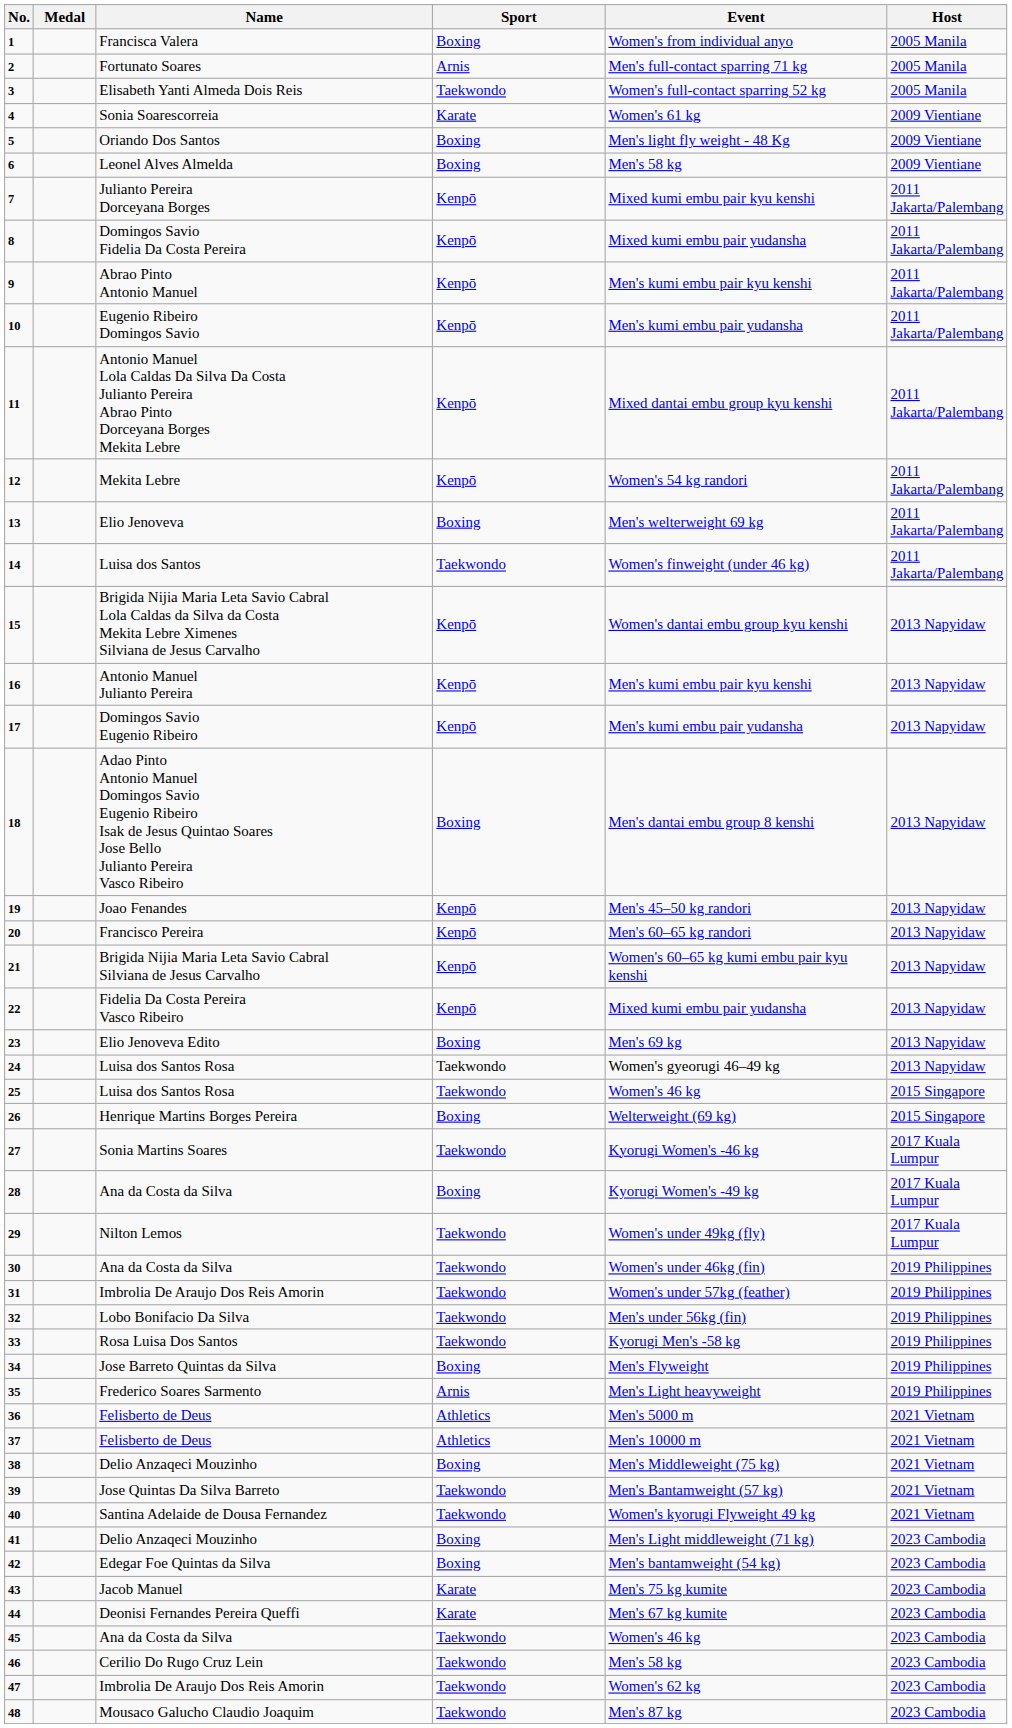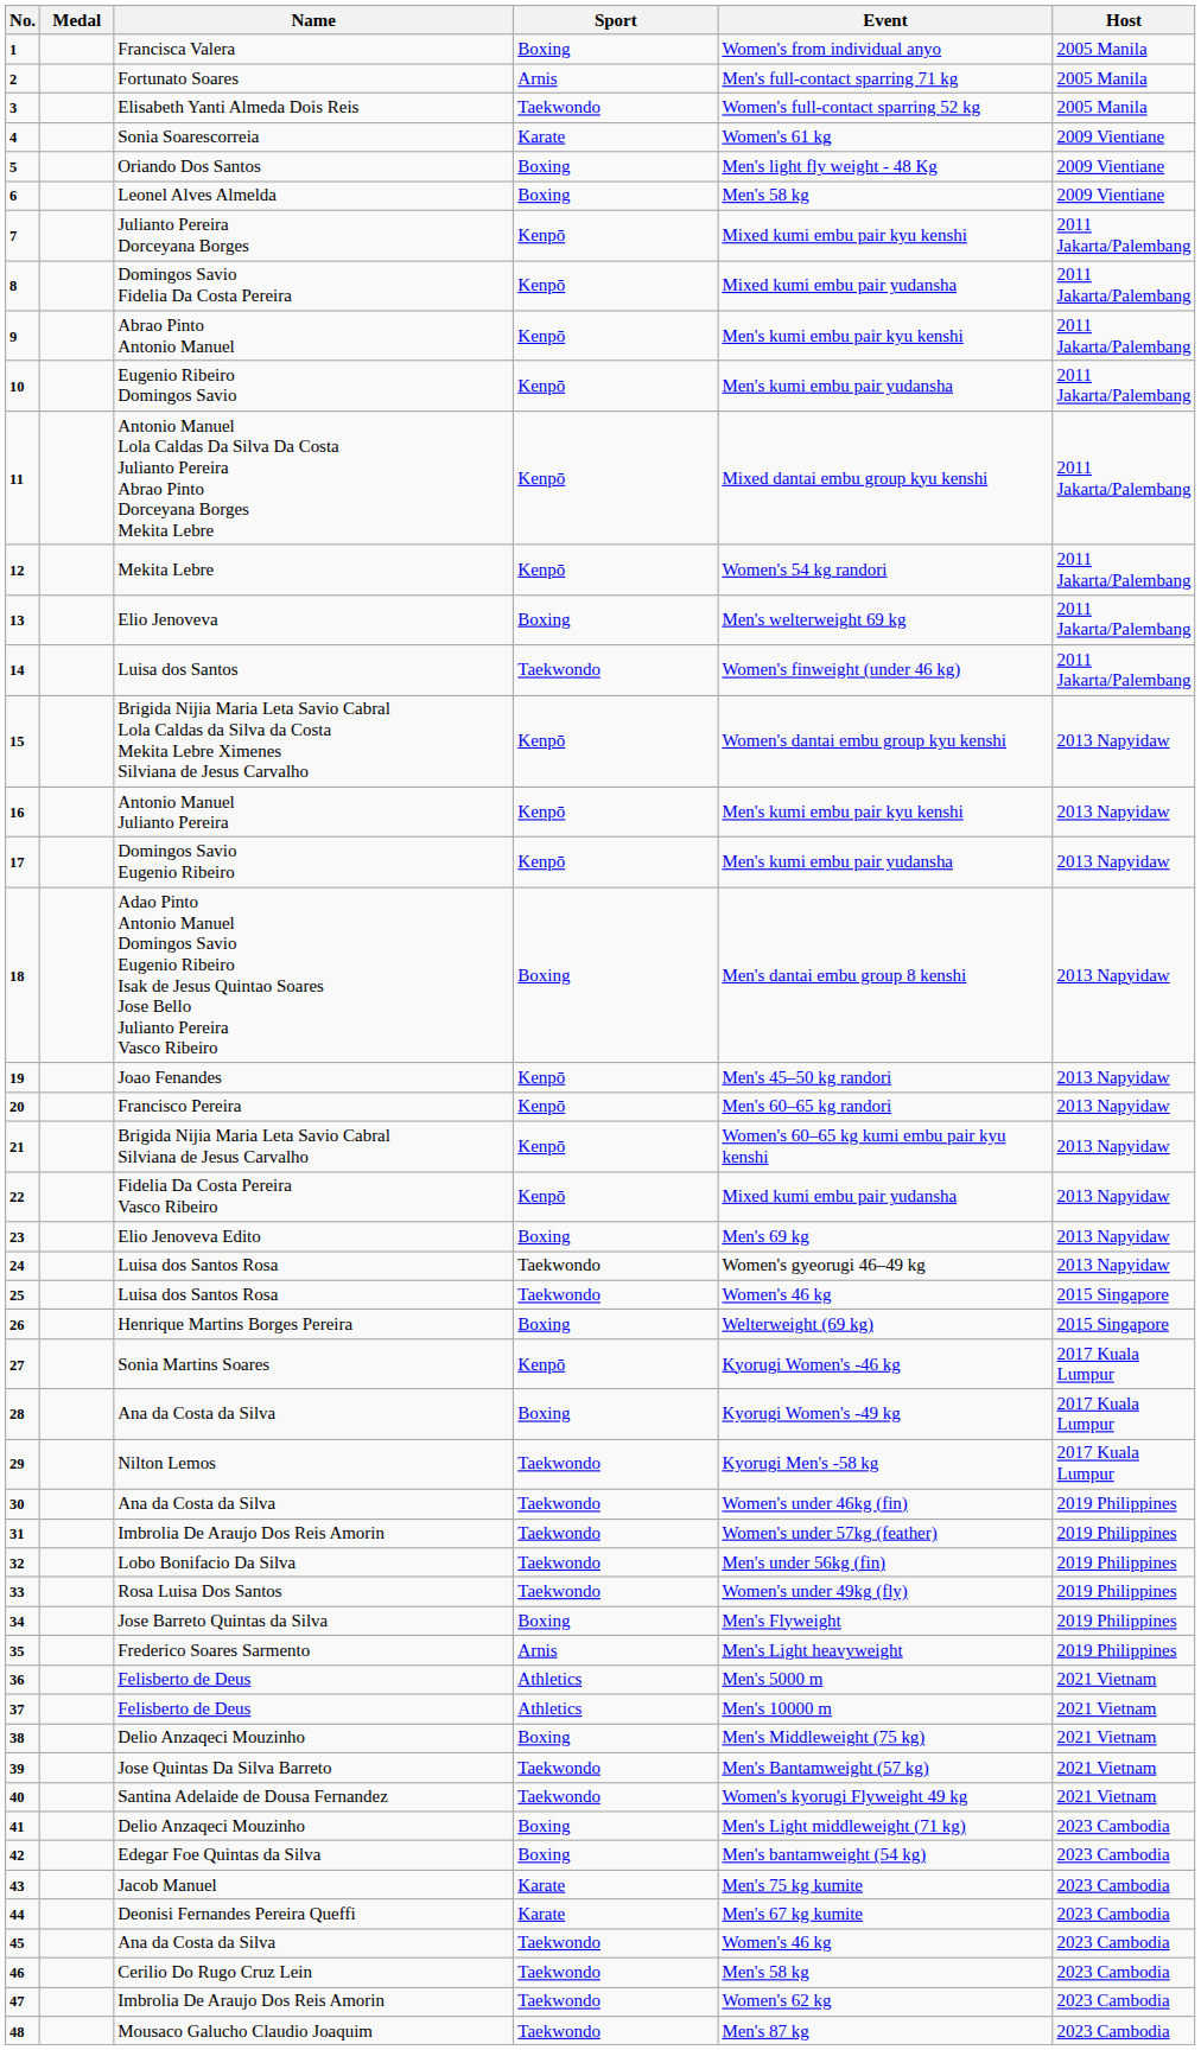27 | Sport: Taekwondo -> Kenpō
29 | Event: Women's under 49kg (fly) -> Kyorugi Men's -58 kg
33 | Event: Kyorugi Men's -58 kg -> Women's under 49kg (fly)
